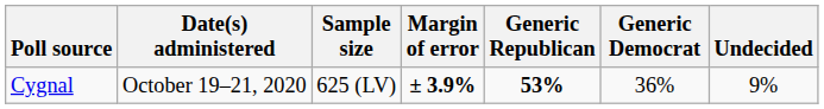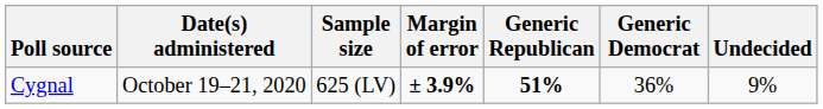Cygnal | Generic Republican: 53% -> 51%
